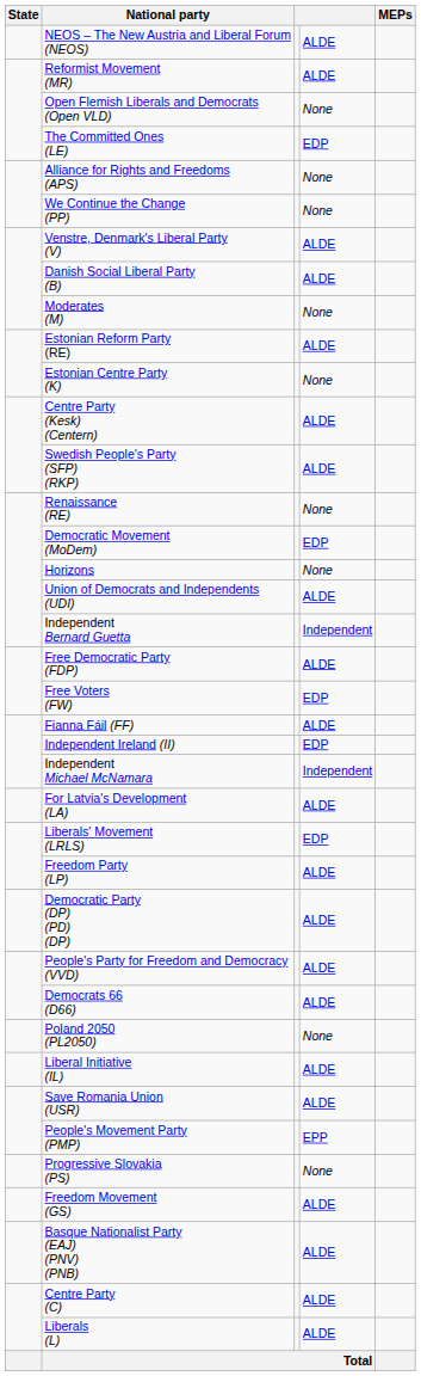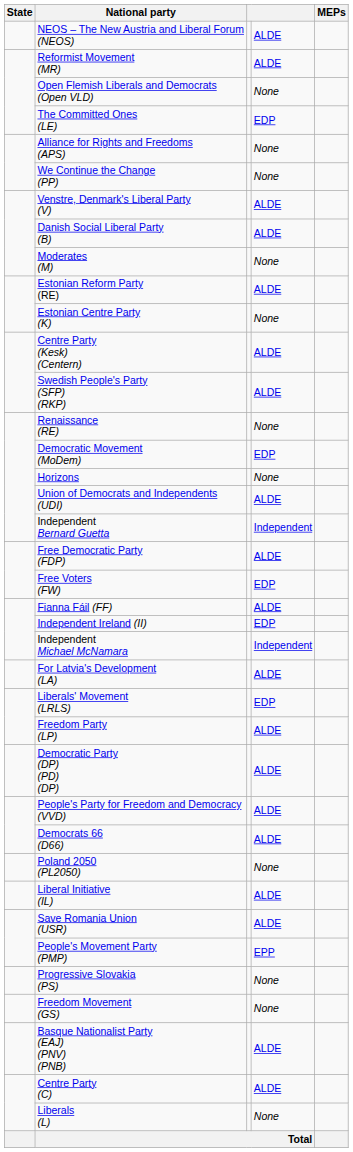Freedom Movement (GS) | column 4: ALDE -> None
Liberals (L) | column 4: ALDE -> None
